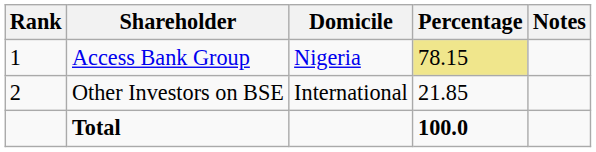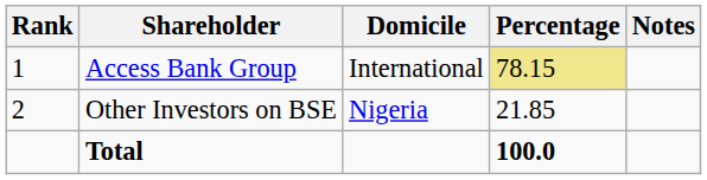Access Bank Group | Domicile: Nigeria -> International
Other Investors on BSE | Domicile: International -> Nigeria
